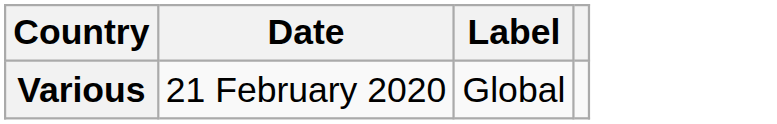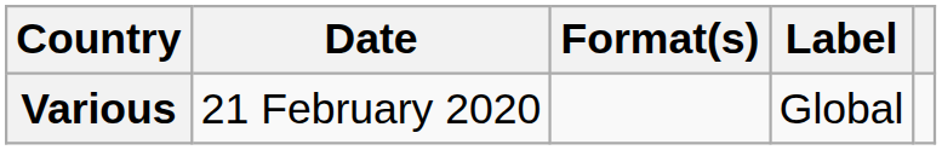+ column: Format(s)
